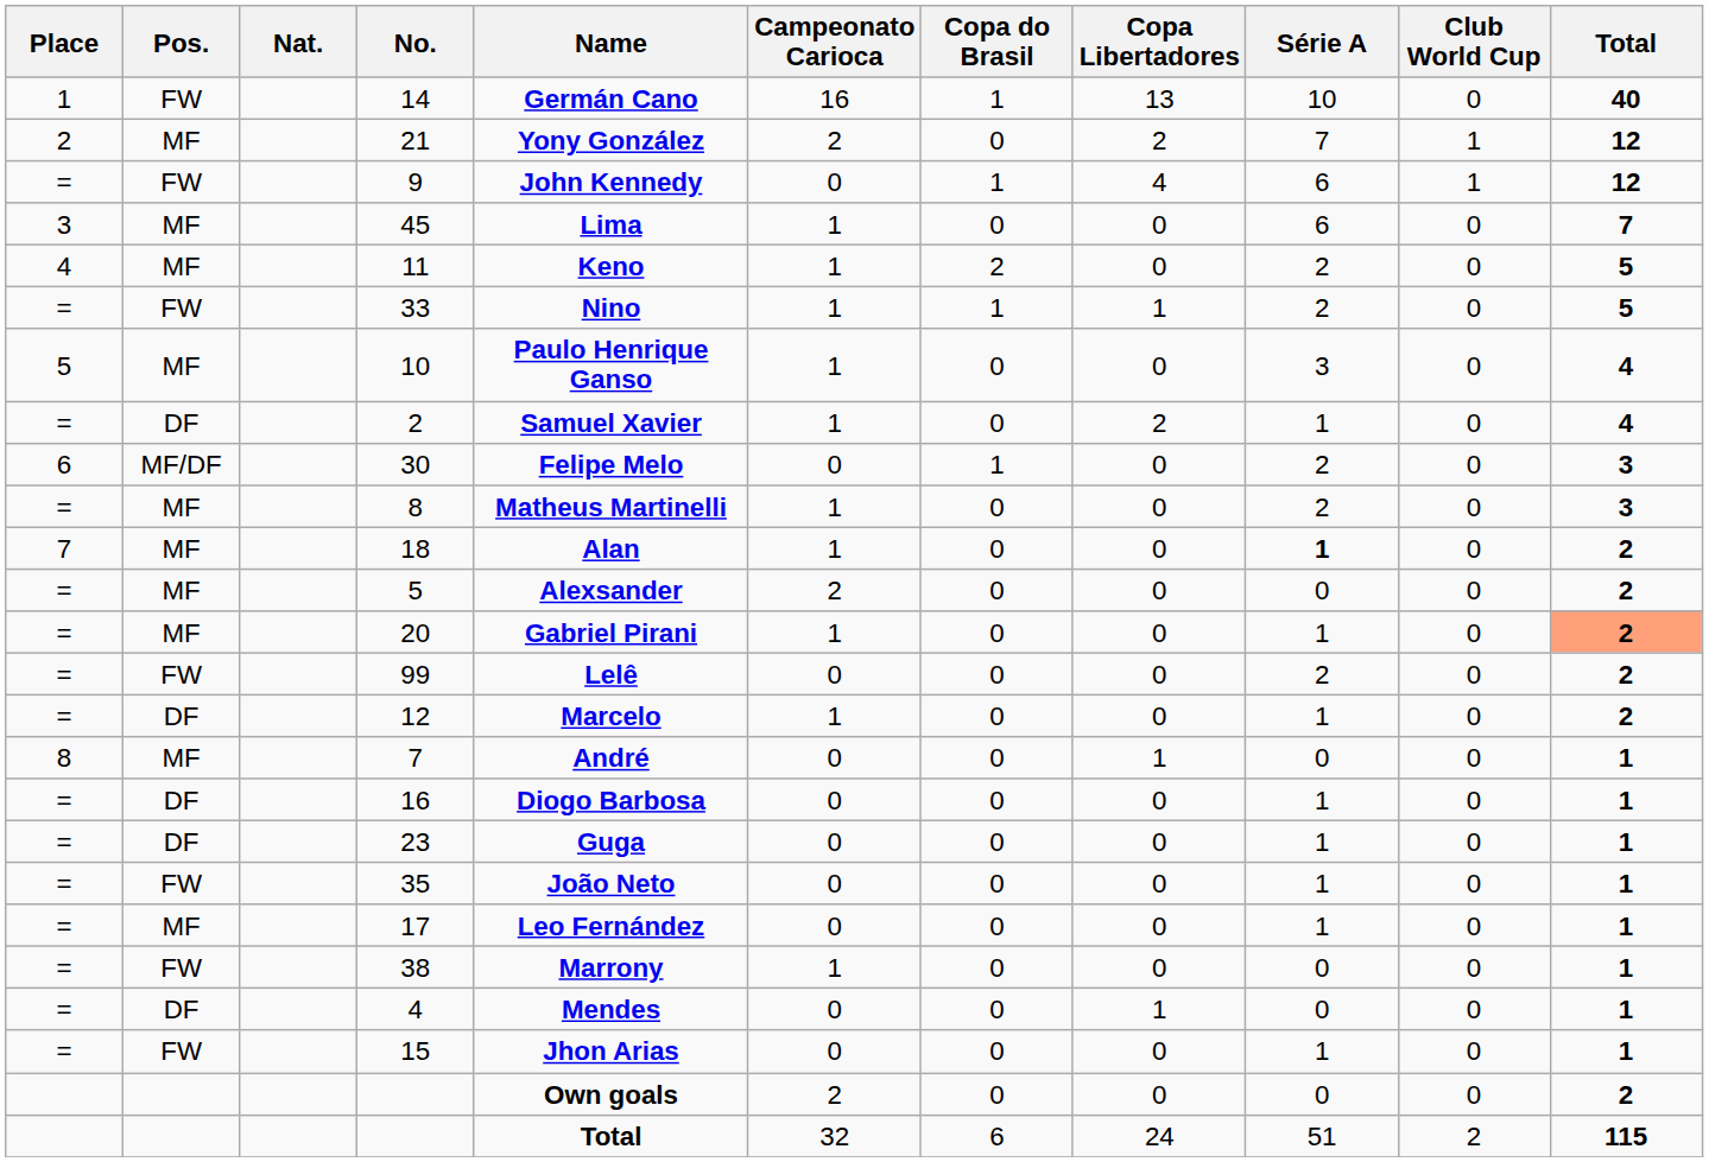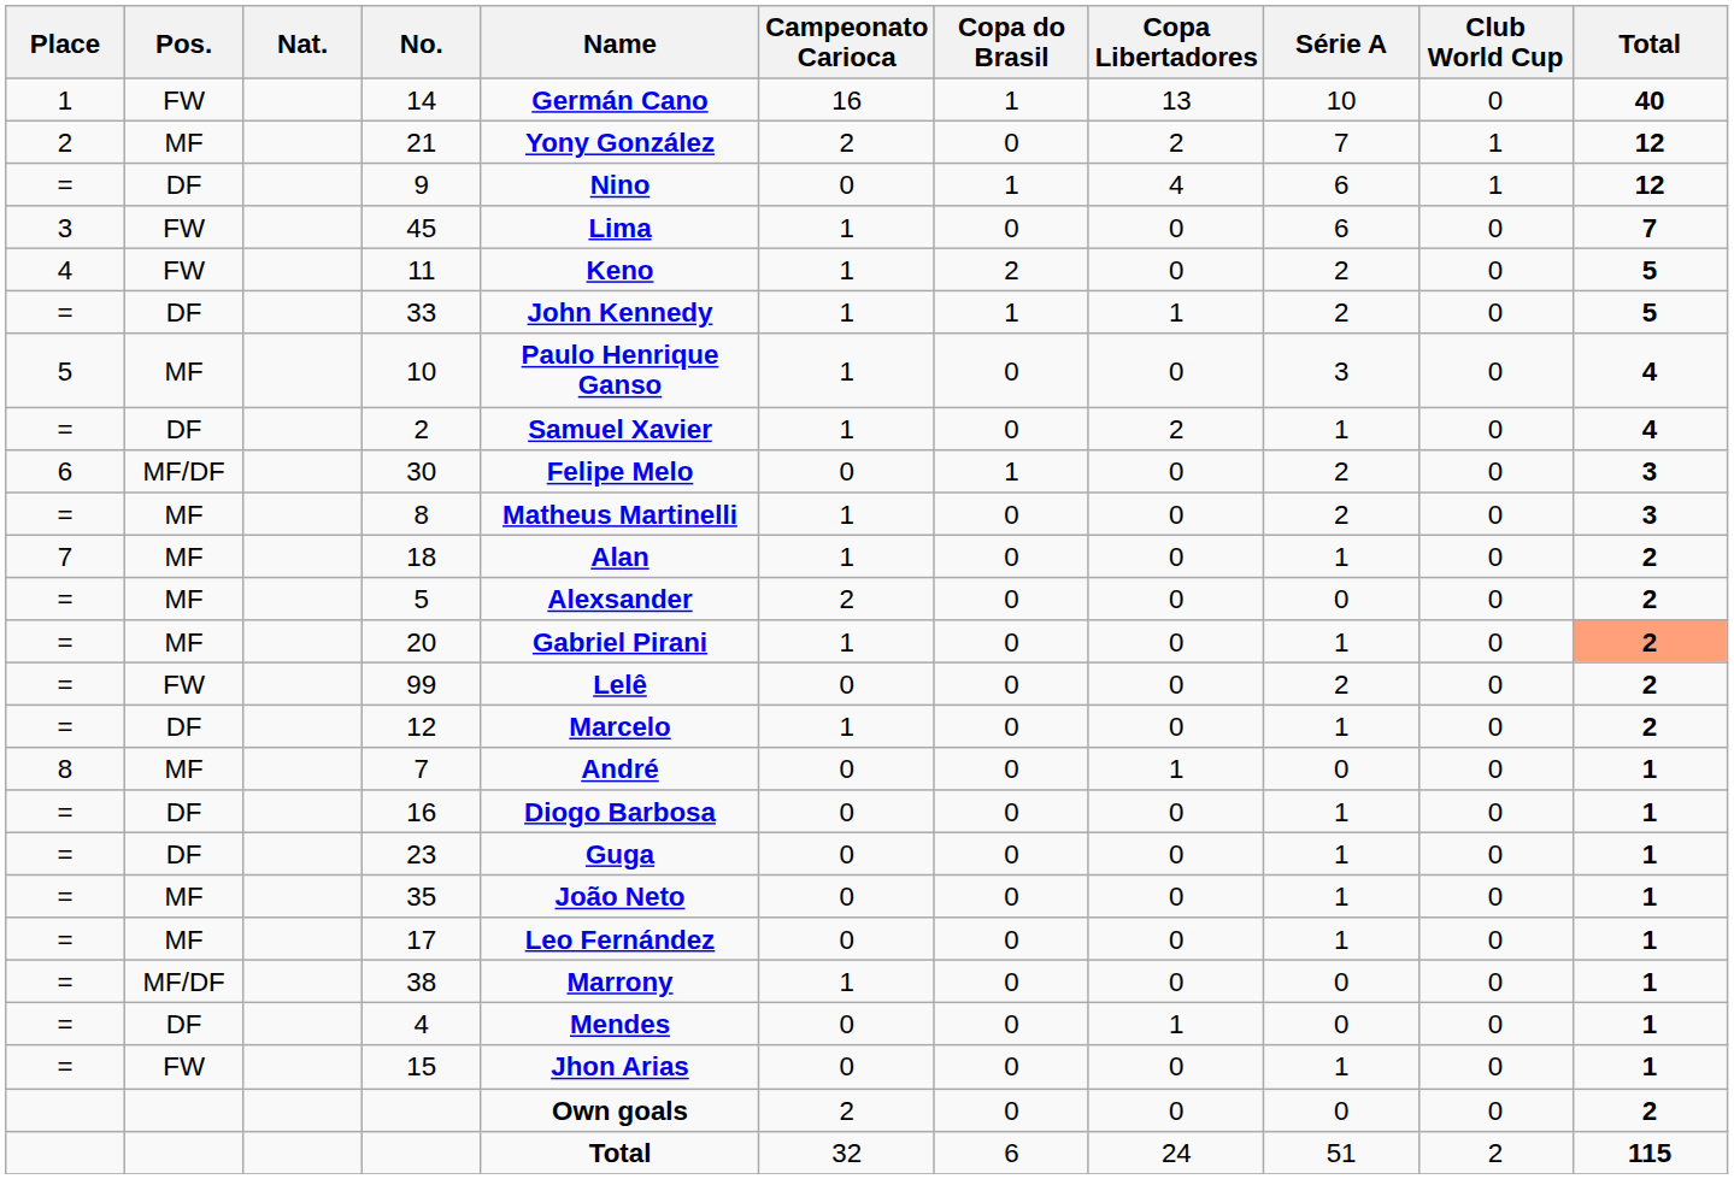9 | Pos.: FW -> DF
9 | Name: John Kennedy -> Nino
45 | Pos.: MF -> FW
11 | Pos.: MF -> FW
33 | Pos.: FW -> DF
33 | Name: Nino -> John Kennedy
18 | Série A: bold -> normal
35 | Pos.: FW -> MF
38 | Pos.: FW -> MF/DF
